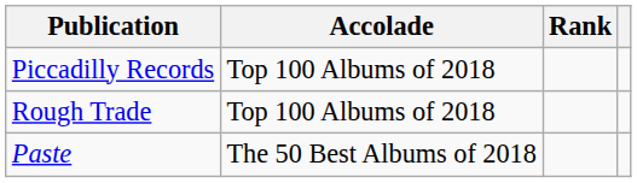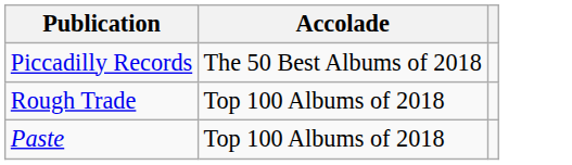- column: Rank
Piccadilly Records | Accolade: Top 100 Albums of 2018 -> The 50 Best Albums of 2018
Paste | Accolade: The 50 Best Albums of 2018 -> Top 100 Albums of 2018
